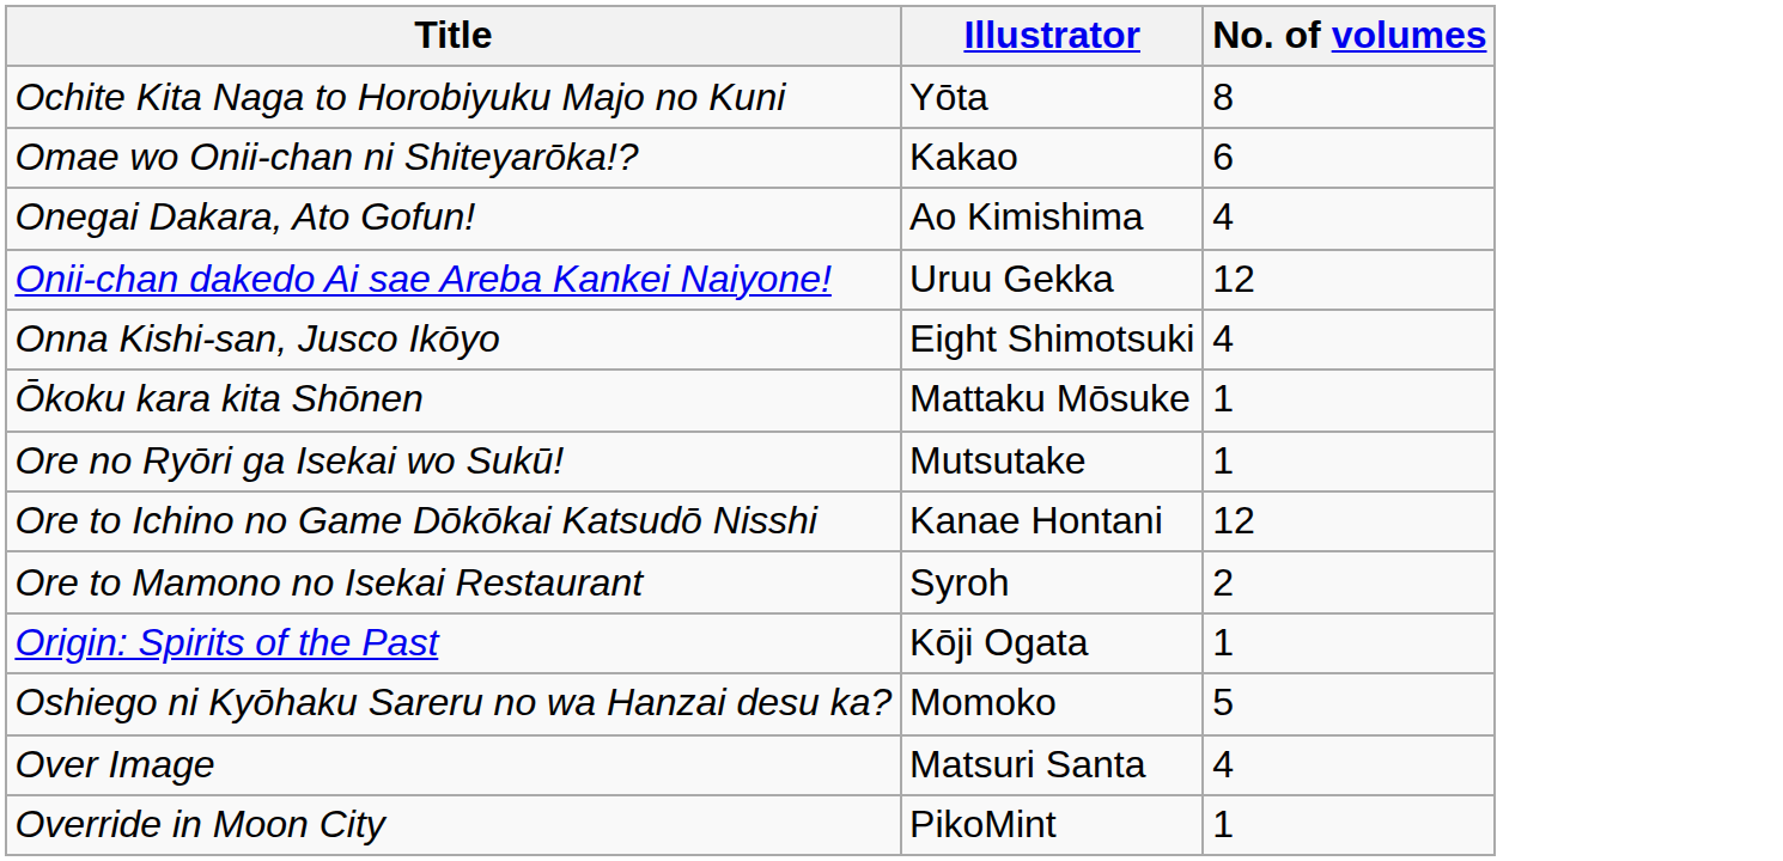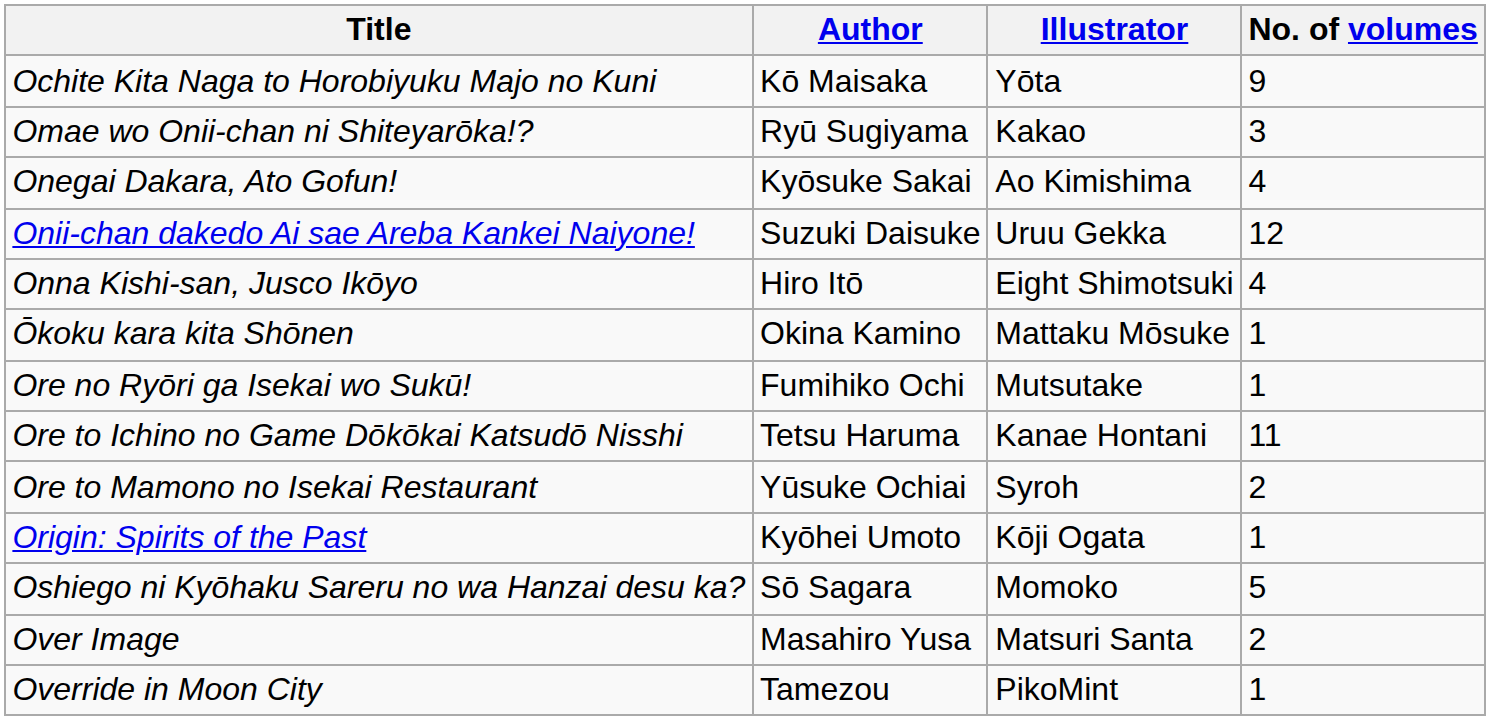+ column: Author | Kō Maisaka | Ryū Sugiyama | Kyōsuke Sakai | Suzuki Daisuke | Hiro Itō | Okina Kamino | Fumihiko Ochi | Tetsu Haruma | Yūsuke Ochiai | Kyōhei Umoto | Sō Sagara | Masahiro Yusa | Tamezou
Ochite Kita Naga to Horobiyuku Majo no Kuni | No. of volumes: 8 -> 9
Omae wo Onii-chan ni Shiteyarōka!? | No. of volumes: 6 -> 3
Ore to Ichino no Game Dōkōkai Katsudō Nisshi | No. of volumes: 12 -> 11
Over Image | No. of volumes: 4 -> 2
